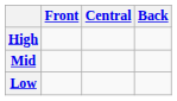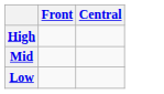- column: Back
